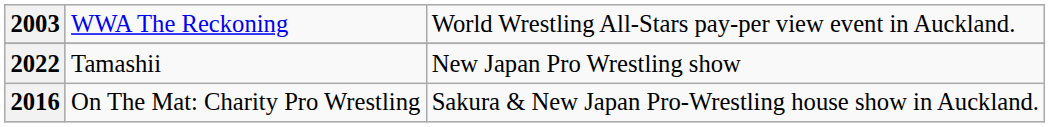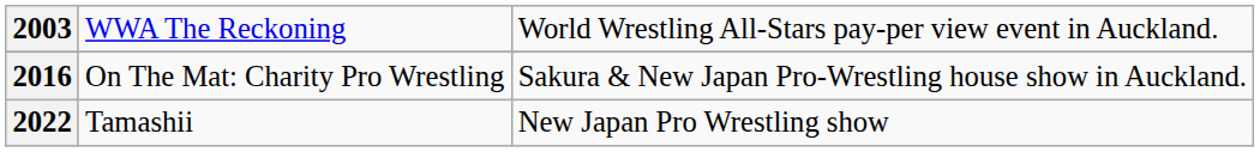rows swapped: 2016 <-> 2022
